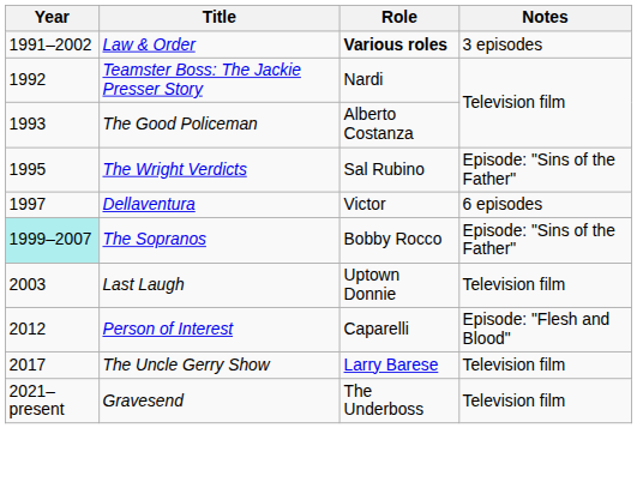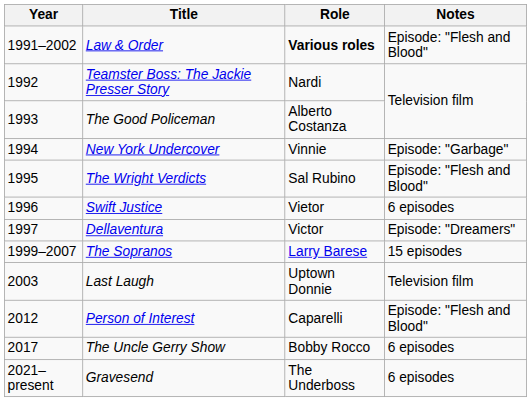Law & Order | Notes: 3 episodes -> Episode: "Flesh and Blood"
+ row: 1994 | New York Undercover | Vinnie | Episode: "Garbage"
The Wright Verdicts | Notes: Episode: "Sins of the Father" -> Episode: "Flesh and Blood"
+ row: 1996 | Swift Justice | Vietor | 6 episodes
Dellaventura | Notes: 6 episodes -> Episode: "Dreamers"
The Sopranos | Year: paleturquoise background -> no background
The Sopranos | Role: Bobby Rocco -> Larry Barese
The Sopranos | Notes: Episode: "Sins of the Father" -> 15 episodes
The Uncle Gerry Show | Role: Larry Barese -> Bobby Rocco
The Uncle Gerry Show | Notes: Television film -> 6 episodes
Gravesend | Notes: Television film -> 6 episodes
